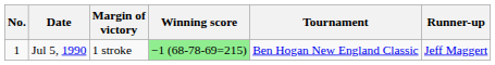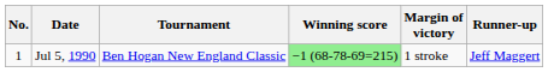columns swapped: Tournament <-> Margin of victory
